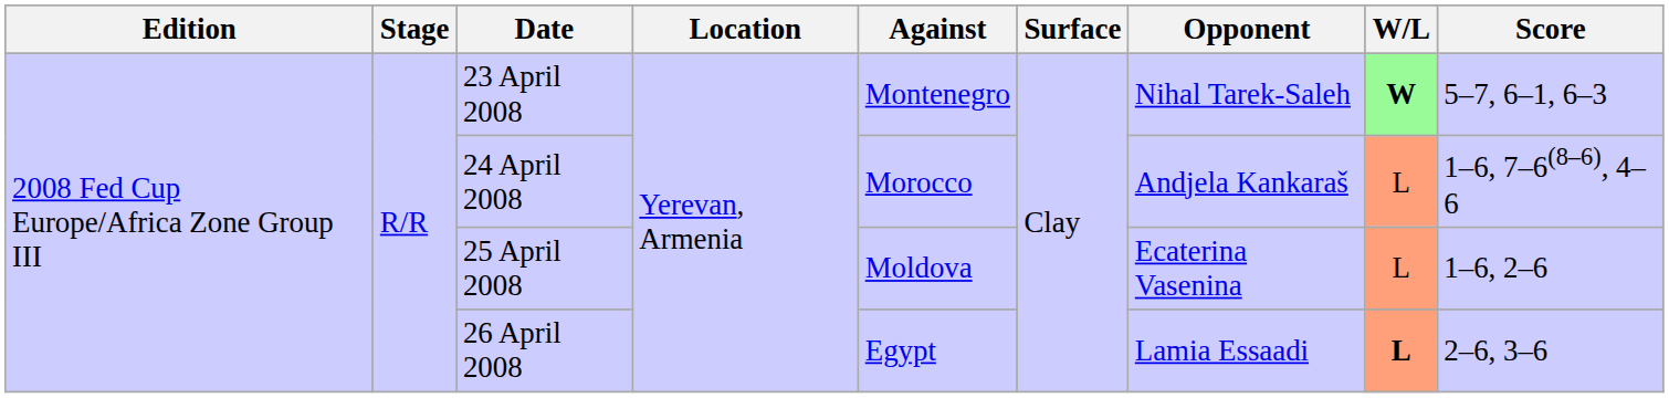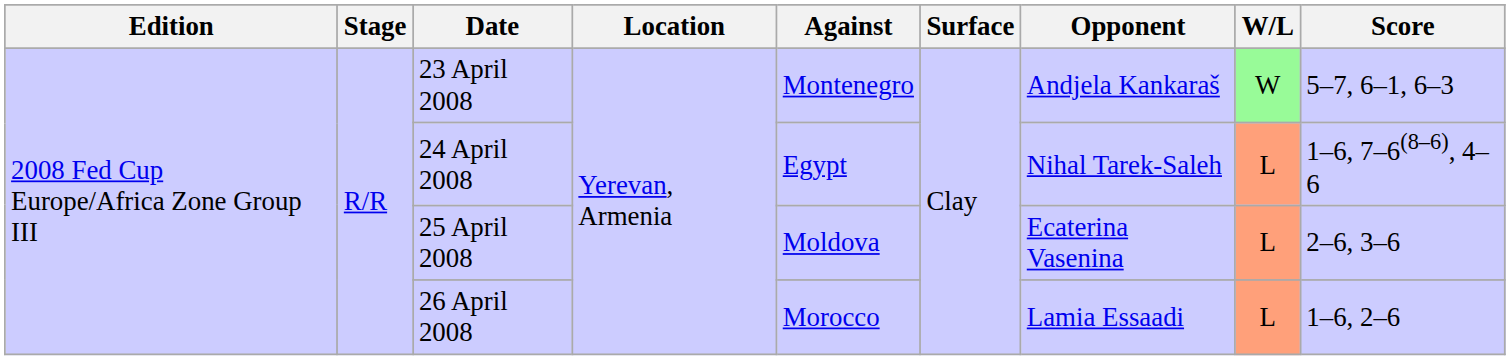23 April 2008 | Opponent: Nihal Tarek-Saleh -> Andjela Kankaraš
23 April 2008 | W/L: bold -> normal
24 April 2008 | Against: Morocco -> Egypt
24 April 2008 | Opponent: Andjela Kankaraš -> Nihal Tarek-Saleh
25 April 2008 | Score: 1–6, 2–6 -> 2–6, 3–6
26 April 2008 | Against: Egypt -> Morocco
26 April 2008 | W/L: bold -> normal
26 April 2008 | Score: 2–6, 3–6 -> 1–6, 2–6
